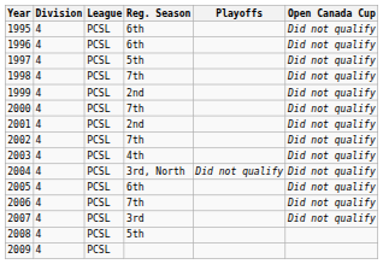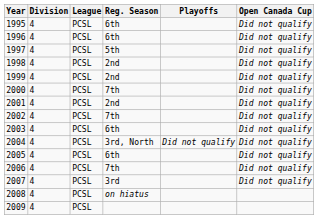1998 | Reg. Season: 7th -> 2nd
2003 | Reg. Season: 4th -> 6th
2008 | Reg. Season: 5th -> on hiatus
